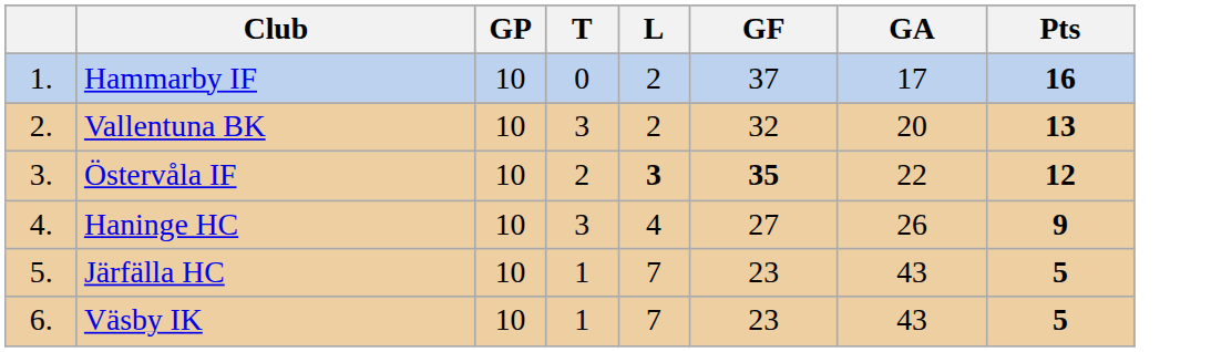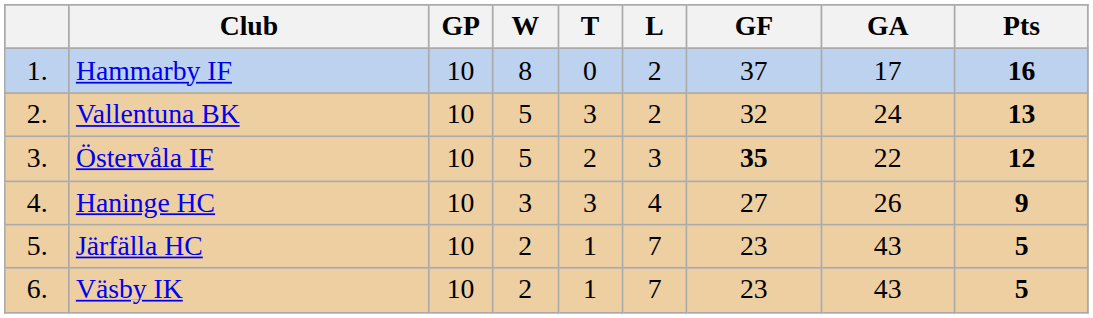+ column: W | 8 | 5 | 5 | 3 | 2 | 2
Vallentuna BK | GA: 20 -> 24
Östervåla IF | L: bold -> normal
